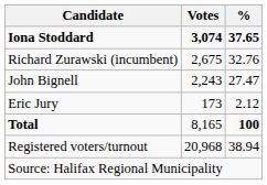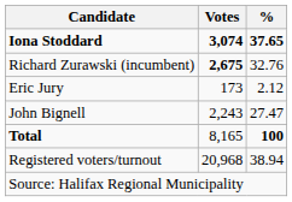Richard Zurawski (incumbent) | Votes: normal -> bold
rows swapped: John Bignell <-> Eric Jury
